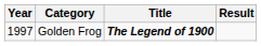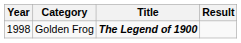Golden Frog | Year: 1997 -> 1998
